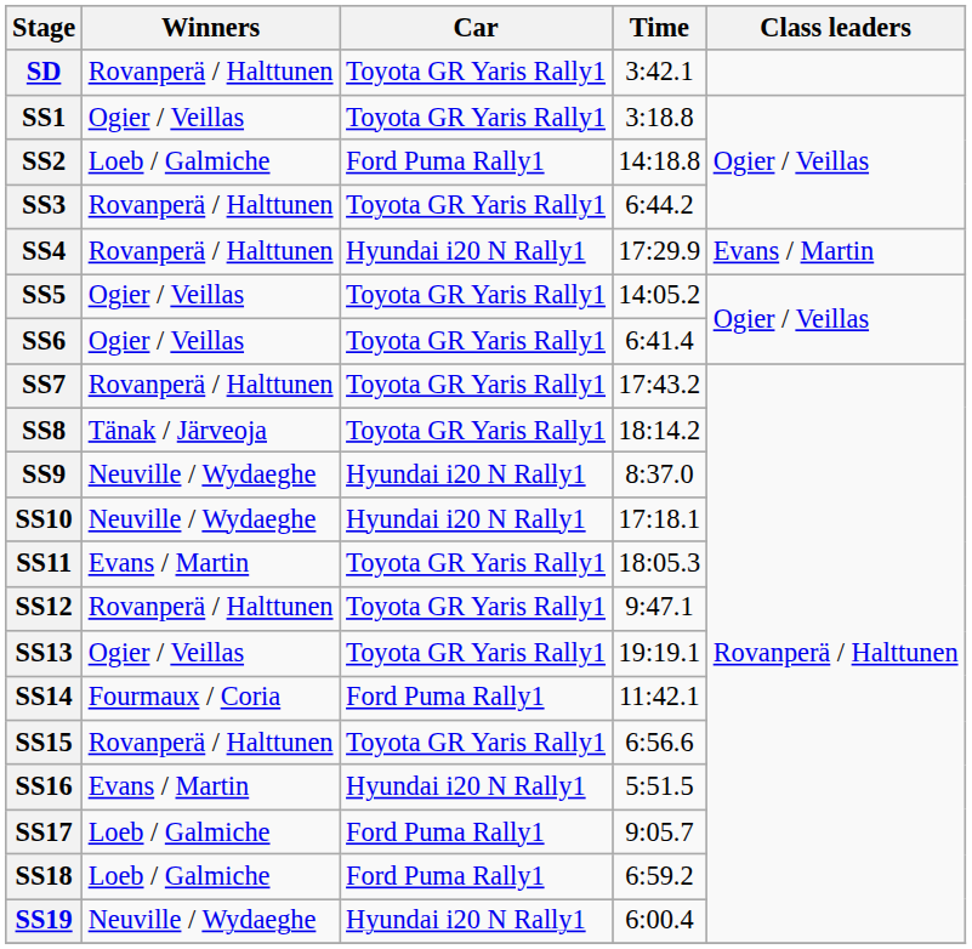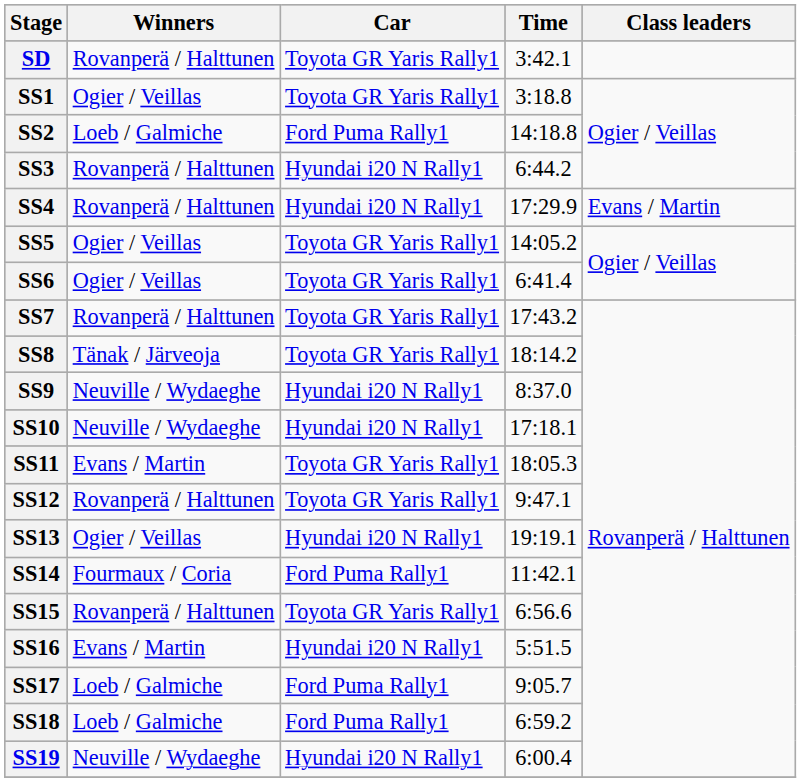SS3 | Car: Toyota GR Yaris Rally1 -> Hyundai i20 N Rally1
SS13 | Car: Toyota GR Yaris Rally1 -> Hyundai i20 N Rally1
